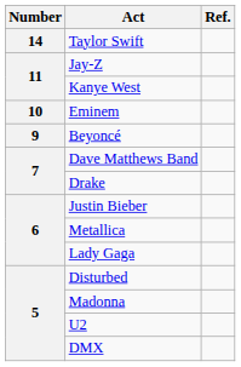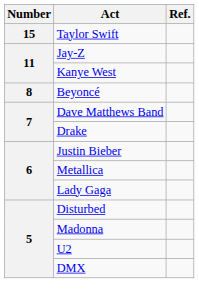Taylor Swift | Number: 14 -> 15
- row: 10 | Eminem
Beyoncé | Number: 9 -> 8
